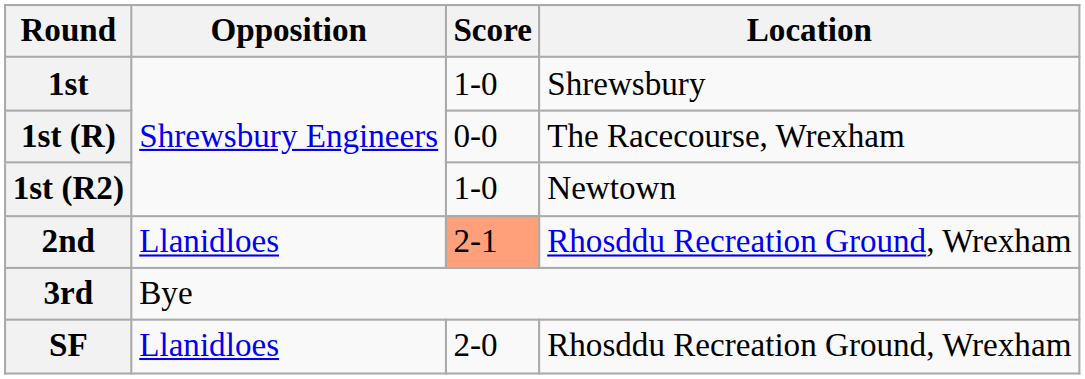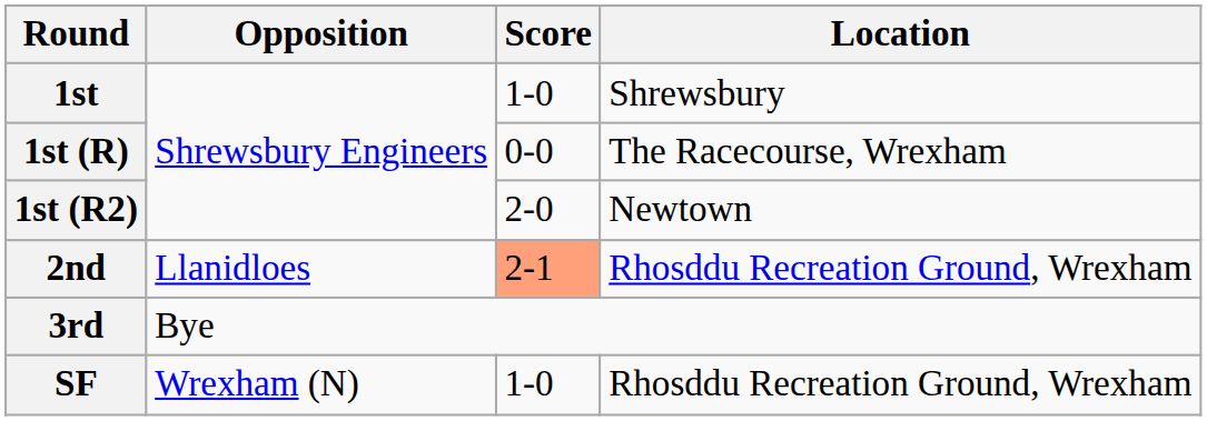1st (R2) | Score: 1-0 -> 2-0
SF | Opposition: Llanidloes -> Wrexham (N)
SF | Score: 2-0 -> 1-0
